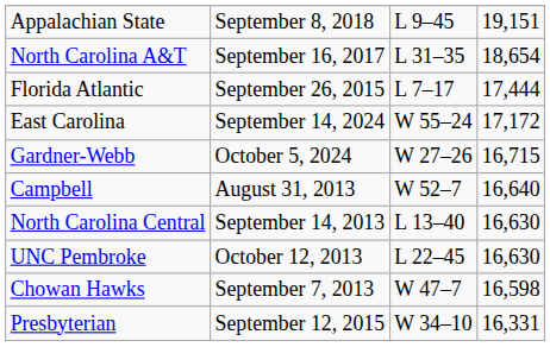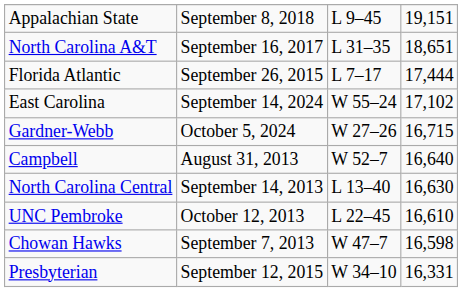North Carolina A&T | column 4: 18,654 -> 18,651
East Carolina | column 4: 17,172 -> 17,102
UNC Pembroke | column 4: 16,630 -> 16,610
